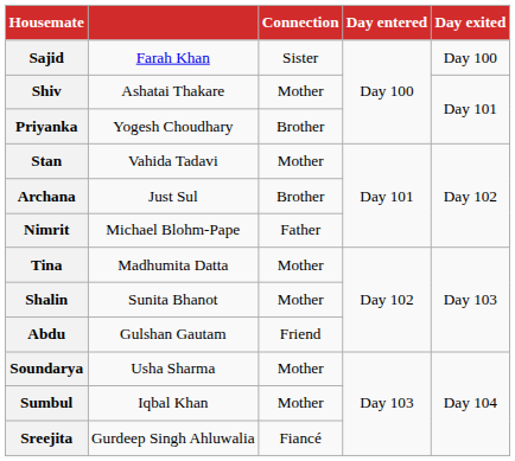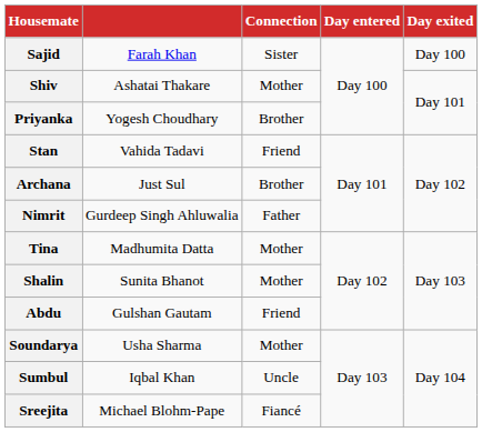Stan | Connection: Mother -> Friend
Nimrit | column 2: Michael Blohm-Pape -> Gurdeep Singh Ahluwalia
Sumbul | Connection: Mother -> Uncle
Sreejita | column 2: Gurdeep Singh Ahluwalia -> Michael Blohm-Pape
